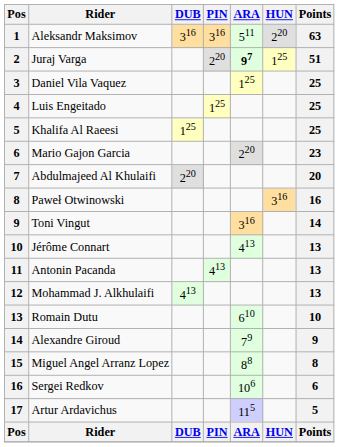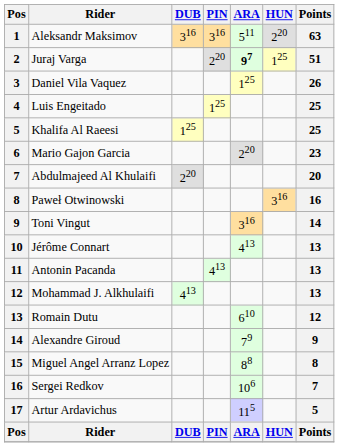Daniel Vila Vaquez | Points: 25 -> 26
Romain Dutu | Points: 10 -> 12
Sergei Redkov | Points: 6 -> 7
